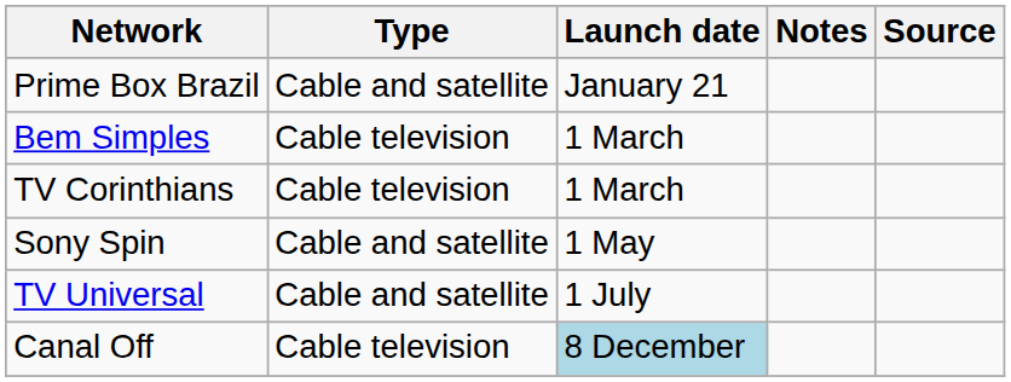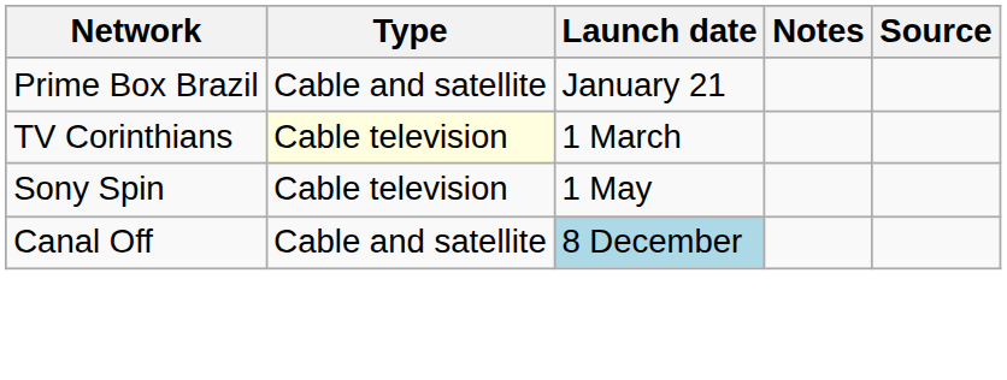- row: Bem Simples | Cable television | 1 March
TV Corinthians | Type: no background -> lightyellow background
Sony Spin | Type: Cable and satellite -> Cable television
- row: TV Universal | Cable and satellite | 1 July
Canal Off | Type: Cable television -> Cable and satellite
